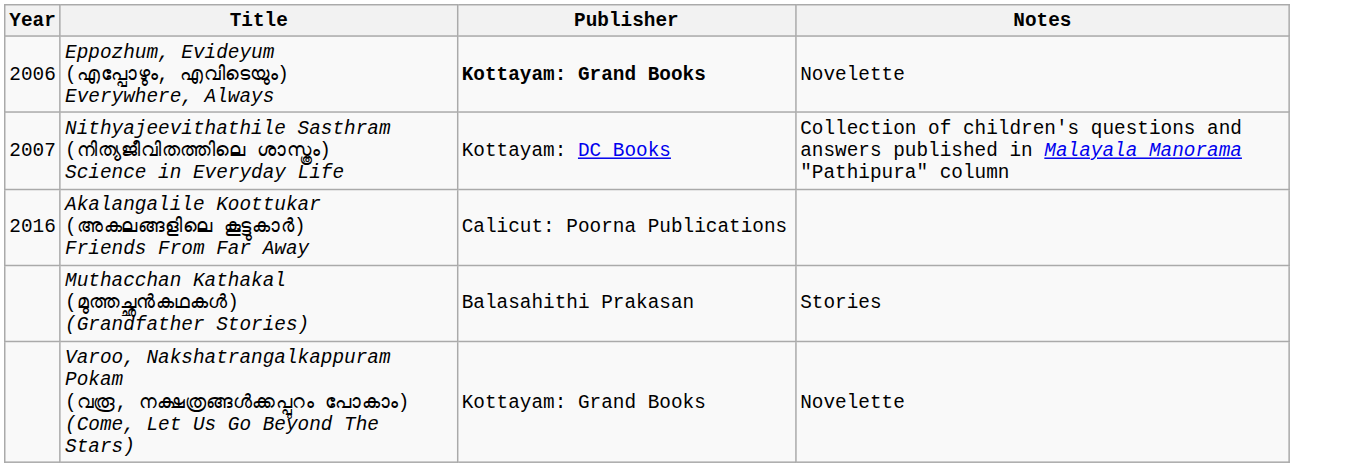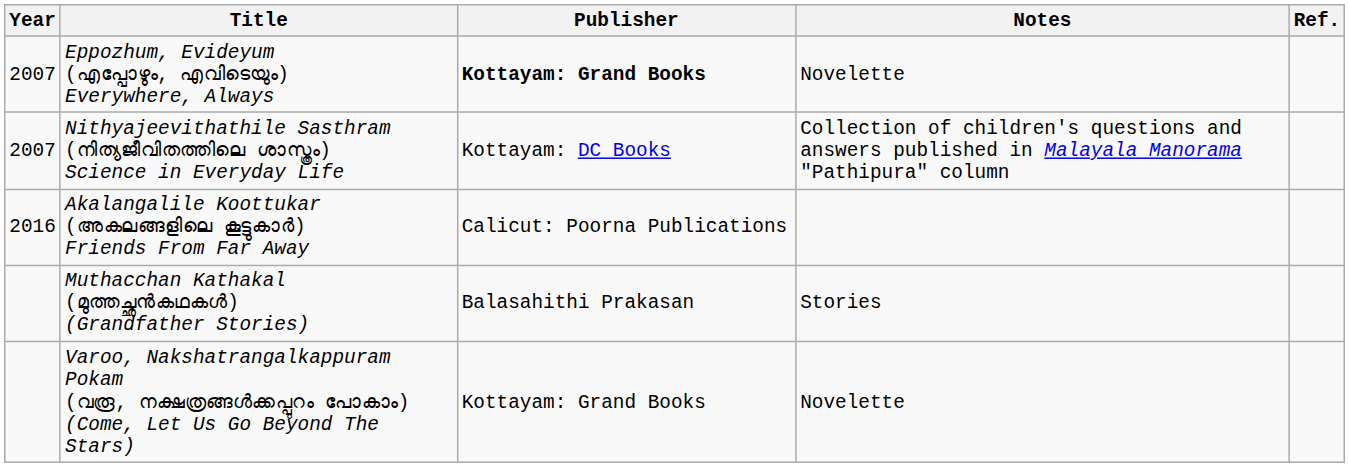+ column: Ref.
Eppozhum, Evideyum (എപ്പോഴും, എവിടെയും) Everywhere, Always | Year: 2006 -> 2007
